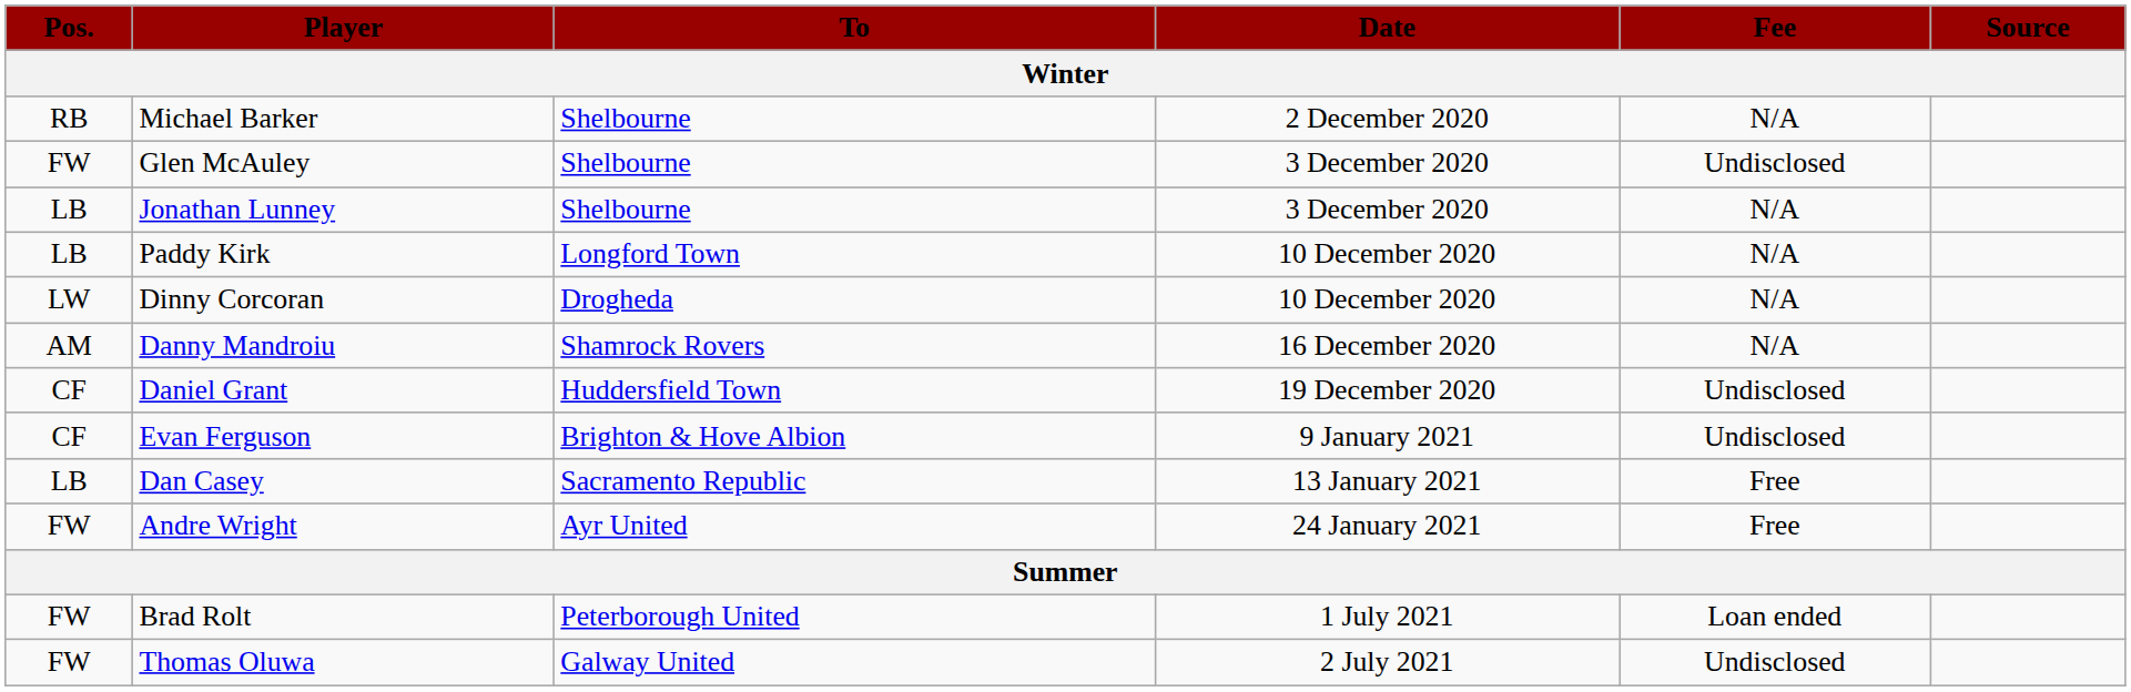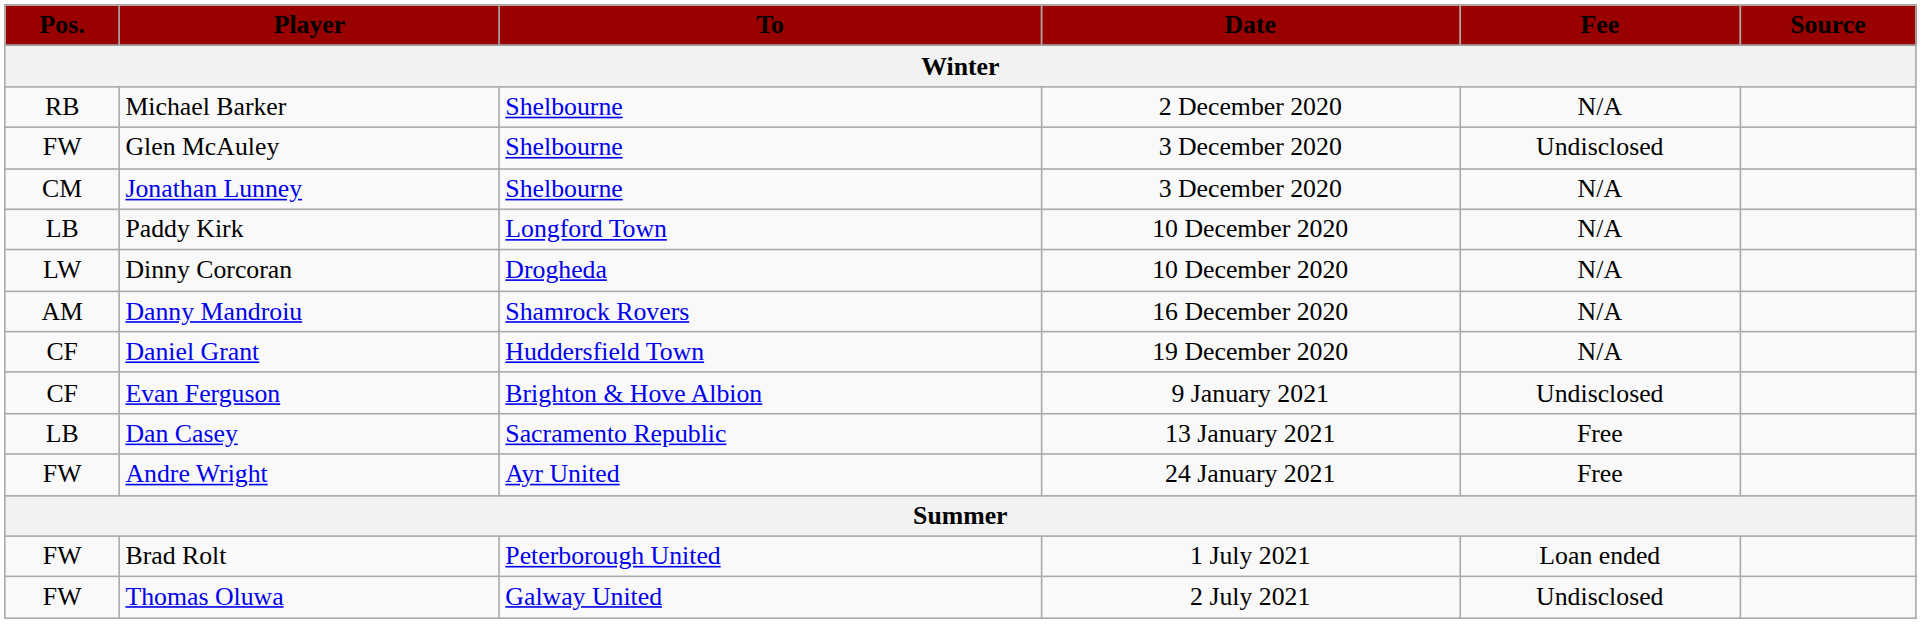Jonathan Lunney | Pos.: LB -> CM
Daniel Grant | Fee: Undisclosed -> N/A
